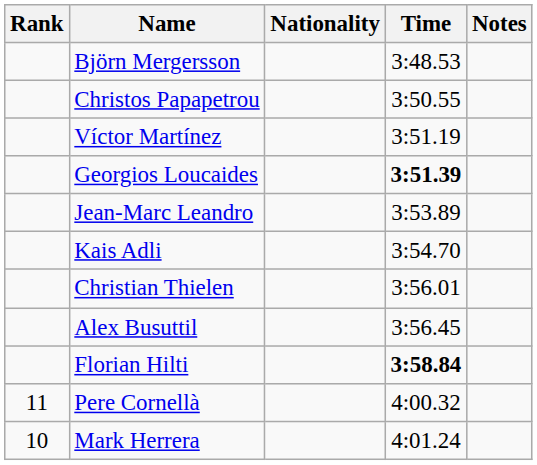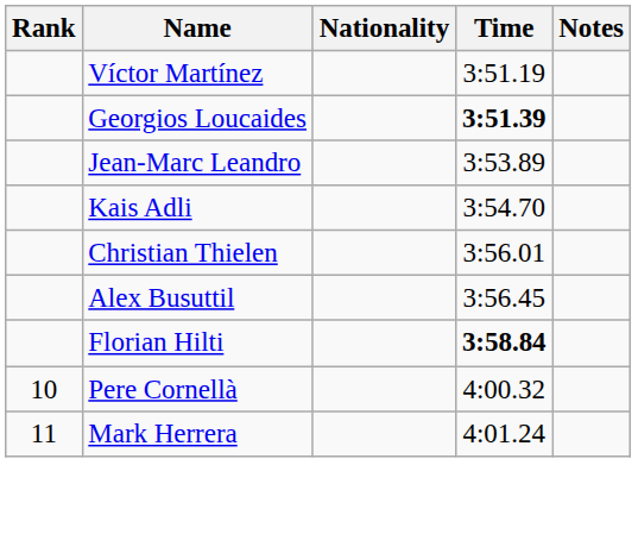- row: Björn Mergersson | 3:48.53
- row: Christos Papapetrou | 3:50.55
Pere Cornellà | Rank: 11 -> 10
Mark Herrera | Rank: 10 -> 11
